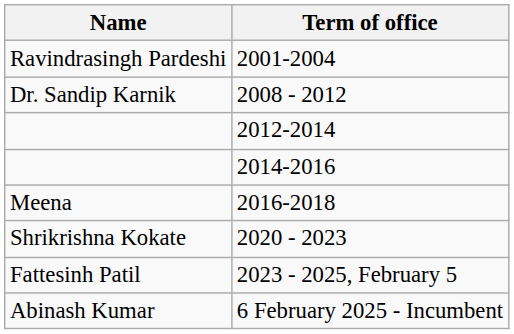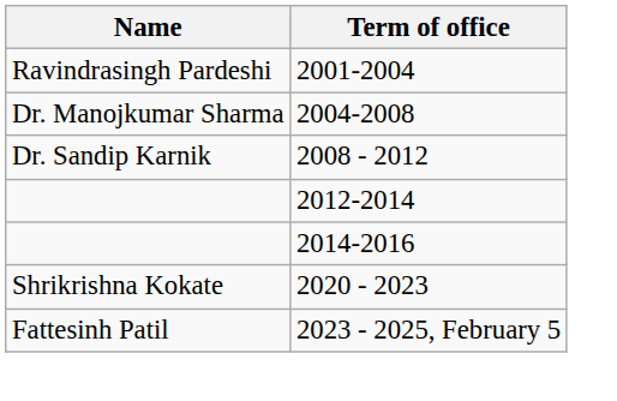+ row: Dr. Manojkumar Sharma | 2004-2008
- row: Meena | 2016-2018
- row: Abinash Kumar | 6 February 2025 - Incumbent
